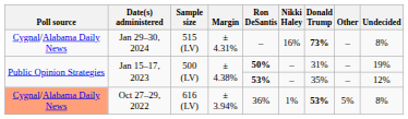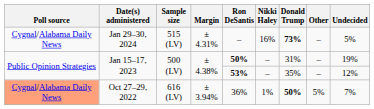Jan 29–30, 2024 | Undecided: 8% -> 5%
Oct 27–29, 2022 | Donald Trump: 53% -> 50%
Oct 27–29, 2022 | Undecided: 8% -> 7%
